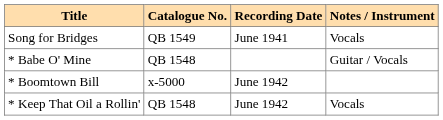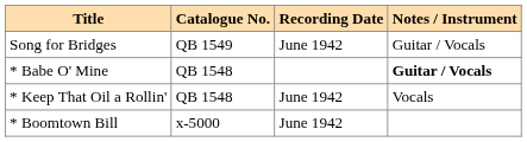Song for Bridges | Recording Date: June 1941 -> June 1942
Song for Bridges | Notes / Instrument: Vocals -> Guitar / Vocals
* Babe O' Mine | Notes / Instrument: normal -> bold
rows swapped: * Boomtown Bill <-> * Keep That Oil a Rollin'
